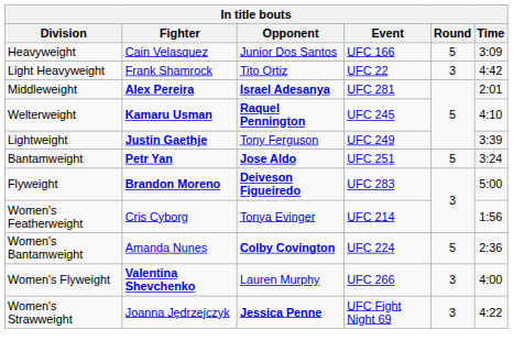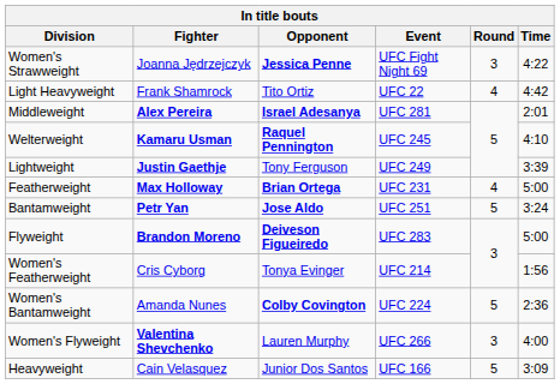rows swapped: Heavyweight <-> Women's Strawweight
Light Heavyweight | Round: 3 -> 4
+ row: Featherweight | Max Holloway | Brian Ortega | UFC 231 | 4 | 5:00
